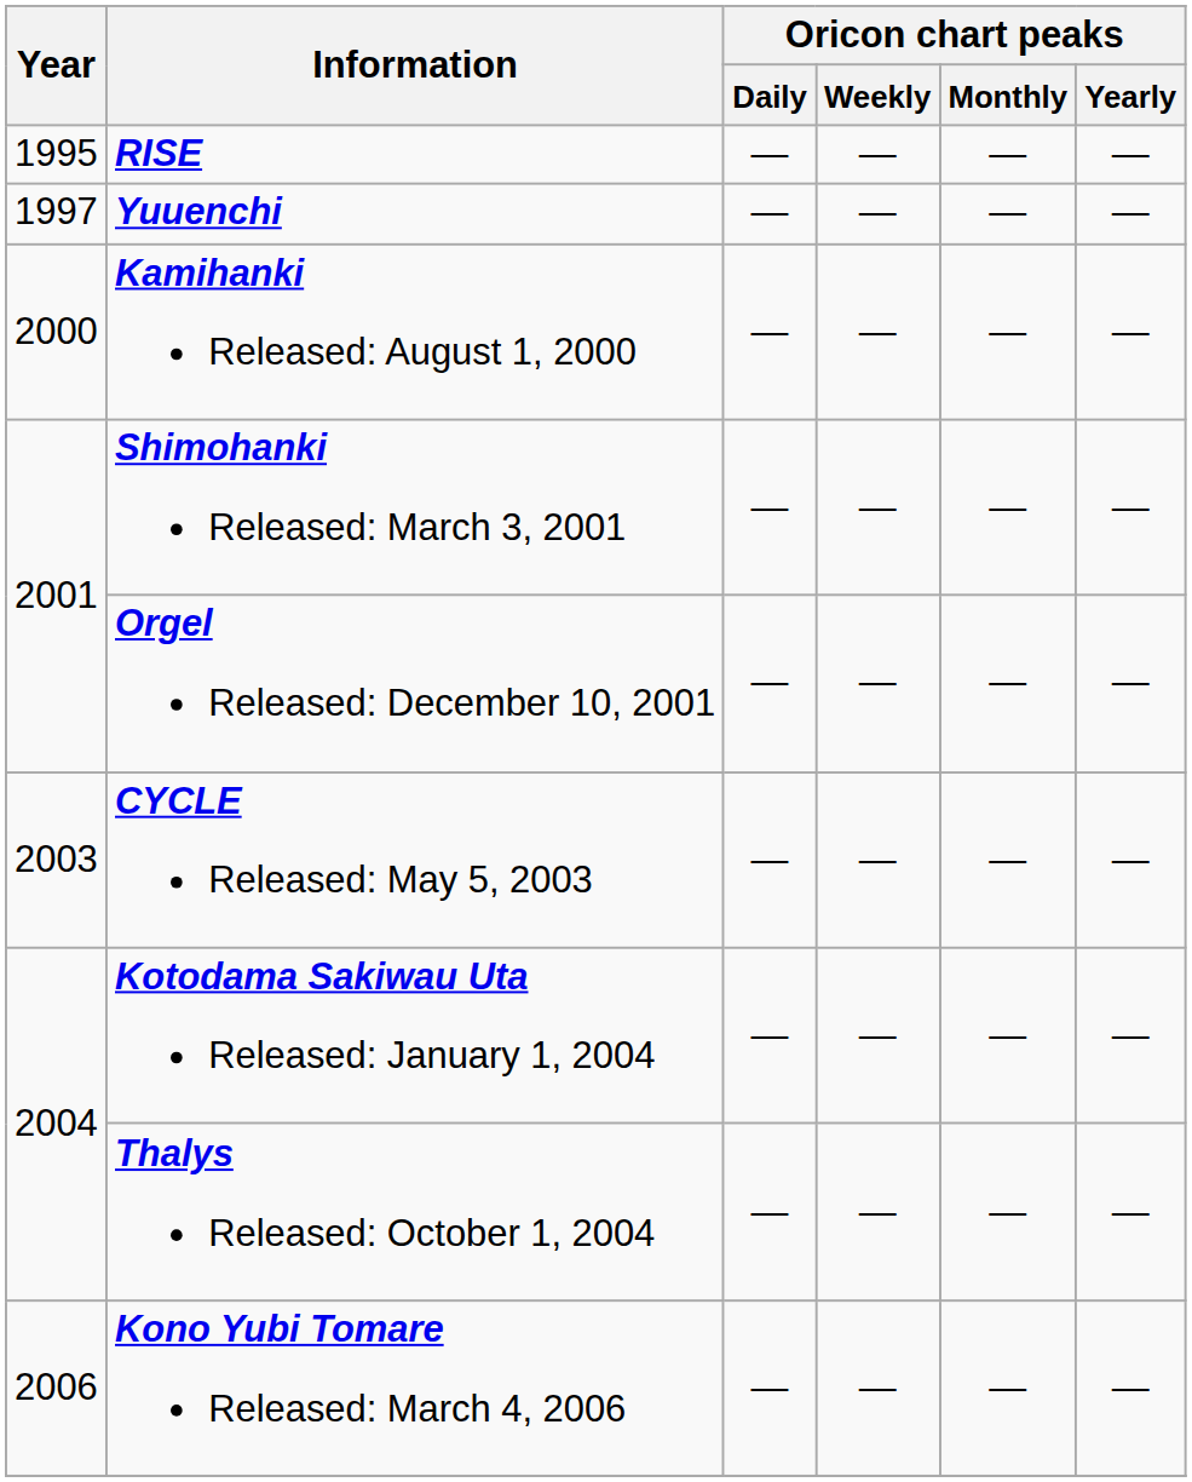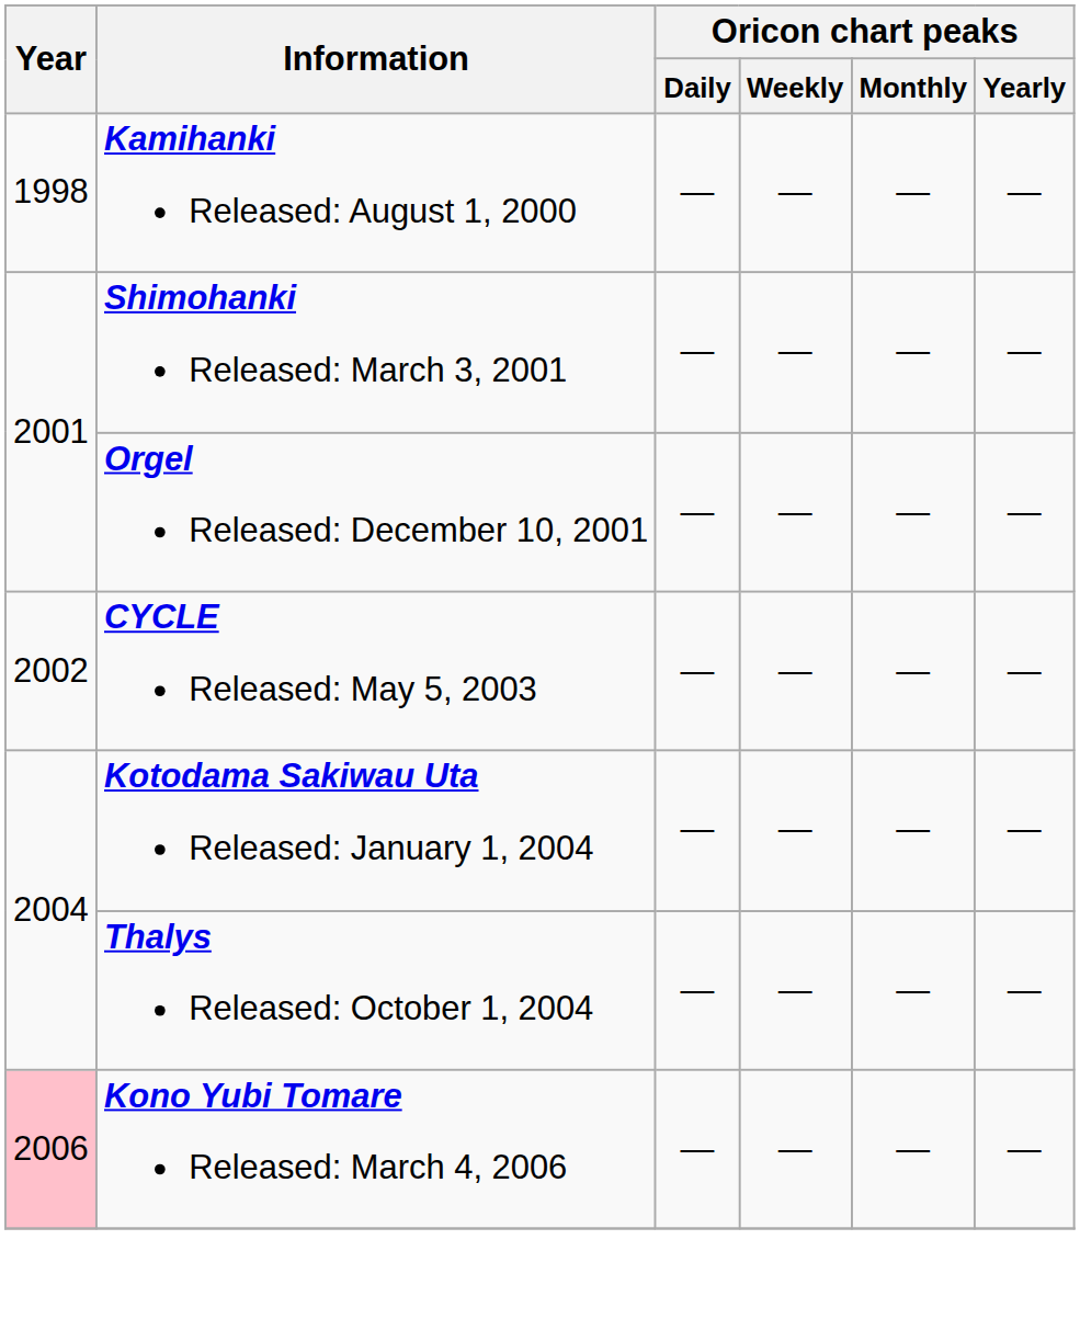- row: 1995 | RISE | — | — | — | —
- row: 1997 | Yuuenchi | — | — | — | —
Kamihanki Released: August 1, 2000 | Year: 2000 -> 1998
CYCLE Released: May 5, 2003 | Year: 2003 -> 2002
Kono Yubi Tomare Released: March 4, 2006 | Year: no background -> pink background
